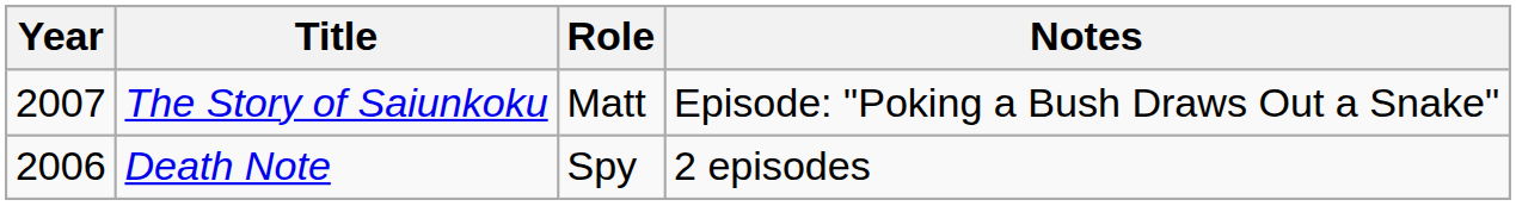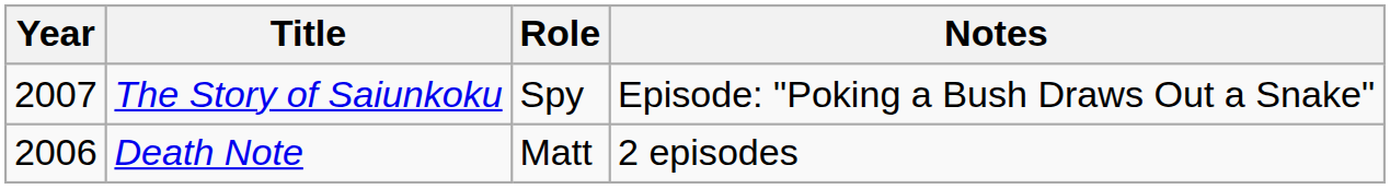The Story of Saiunkoku | Role: Matt -> Spy
Death Note | Role: Spy -> Matt
